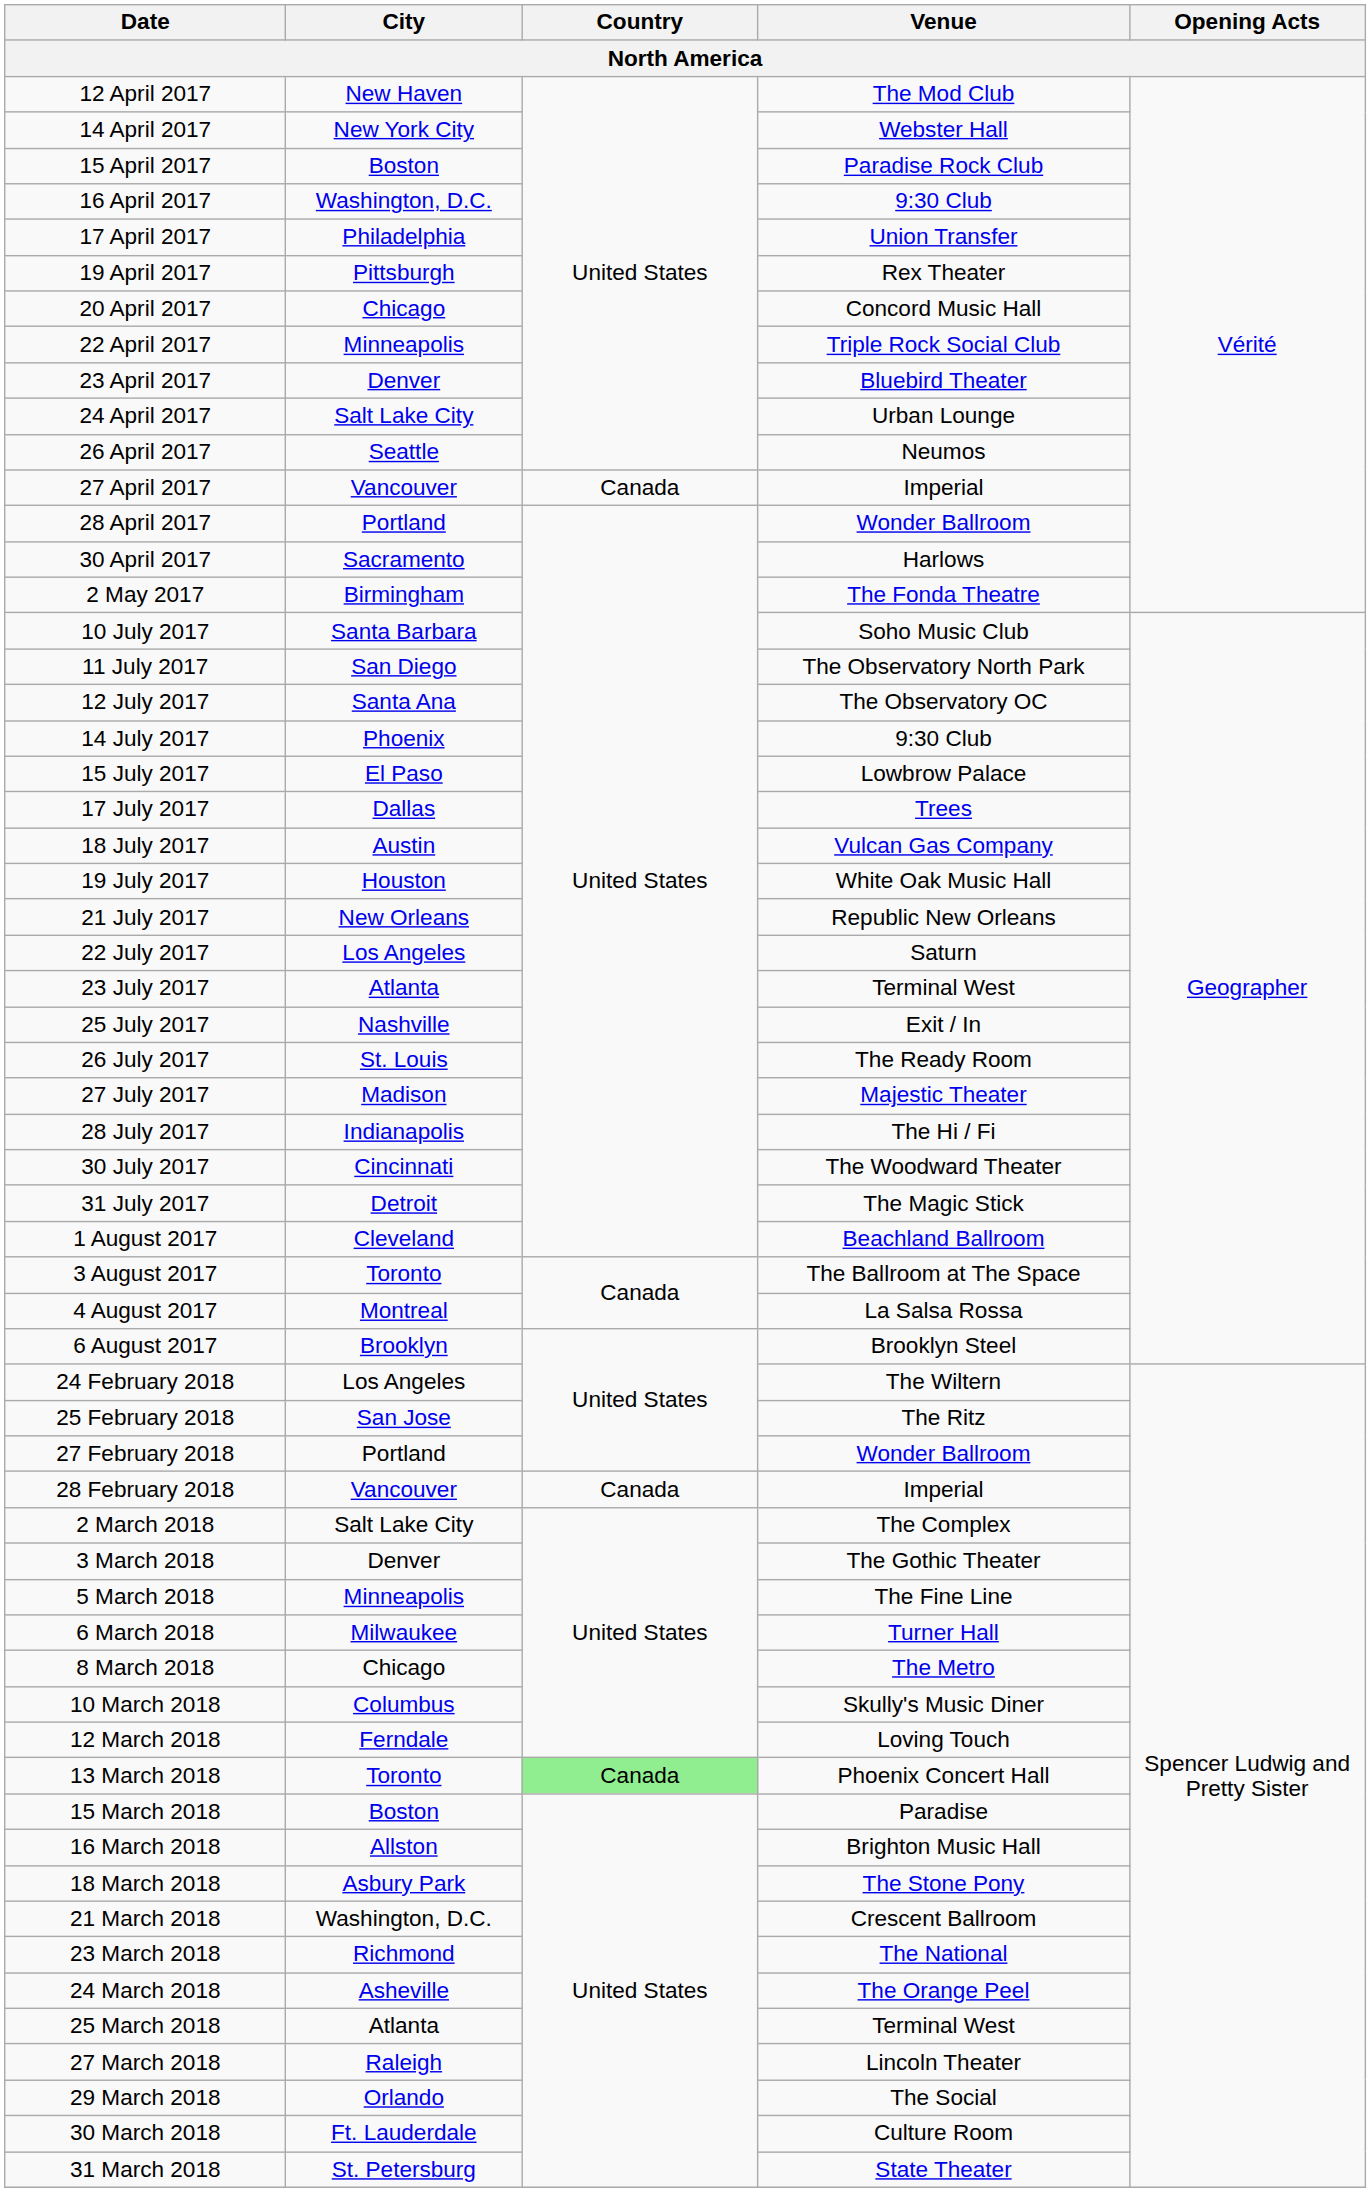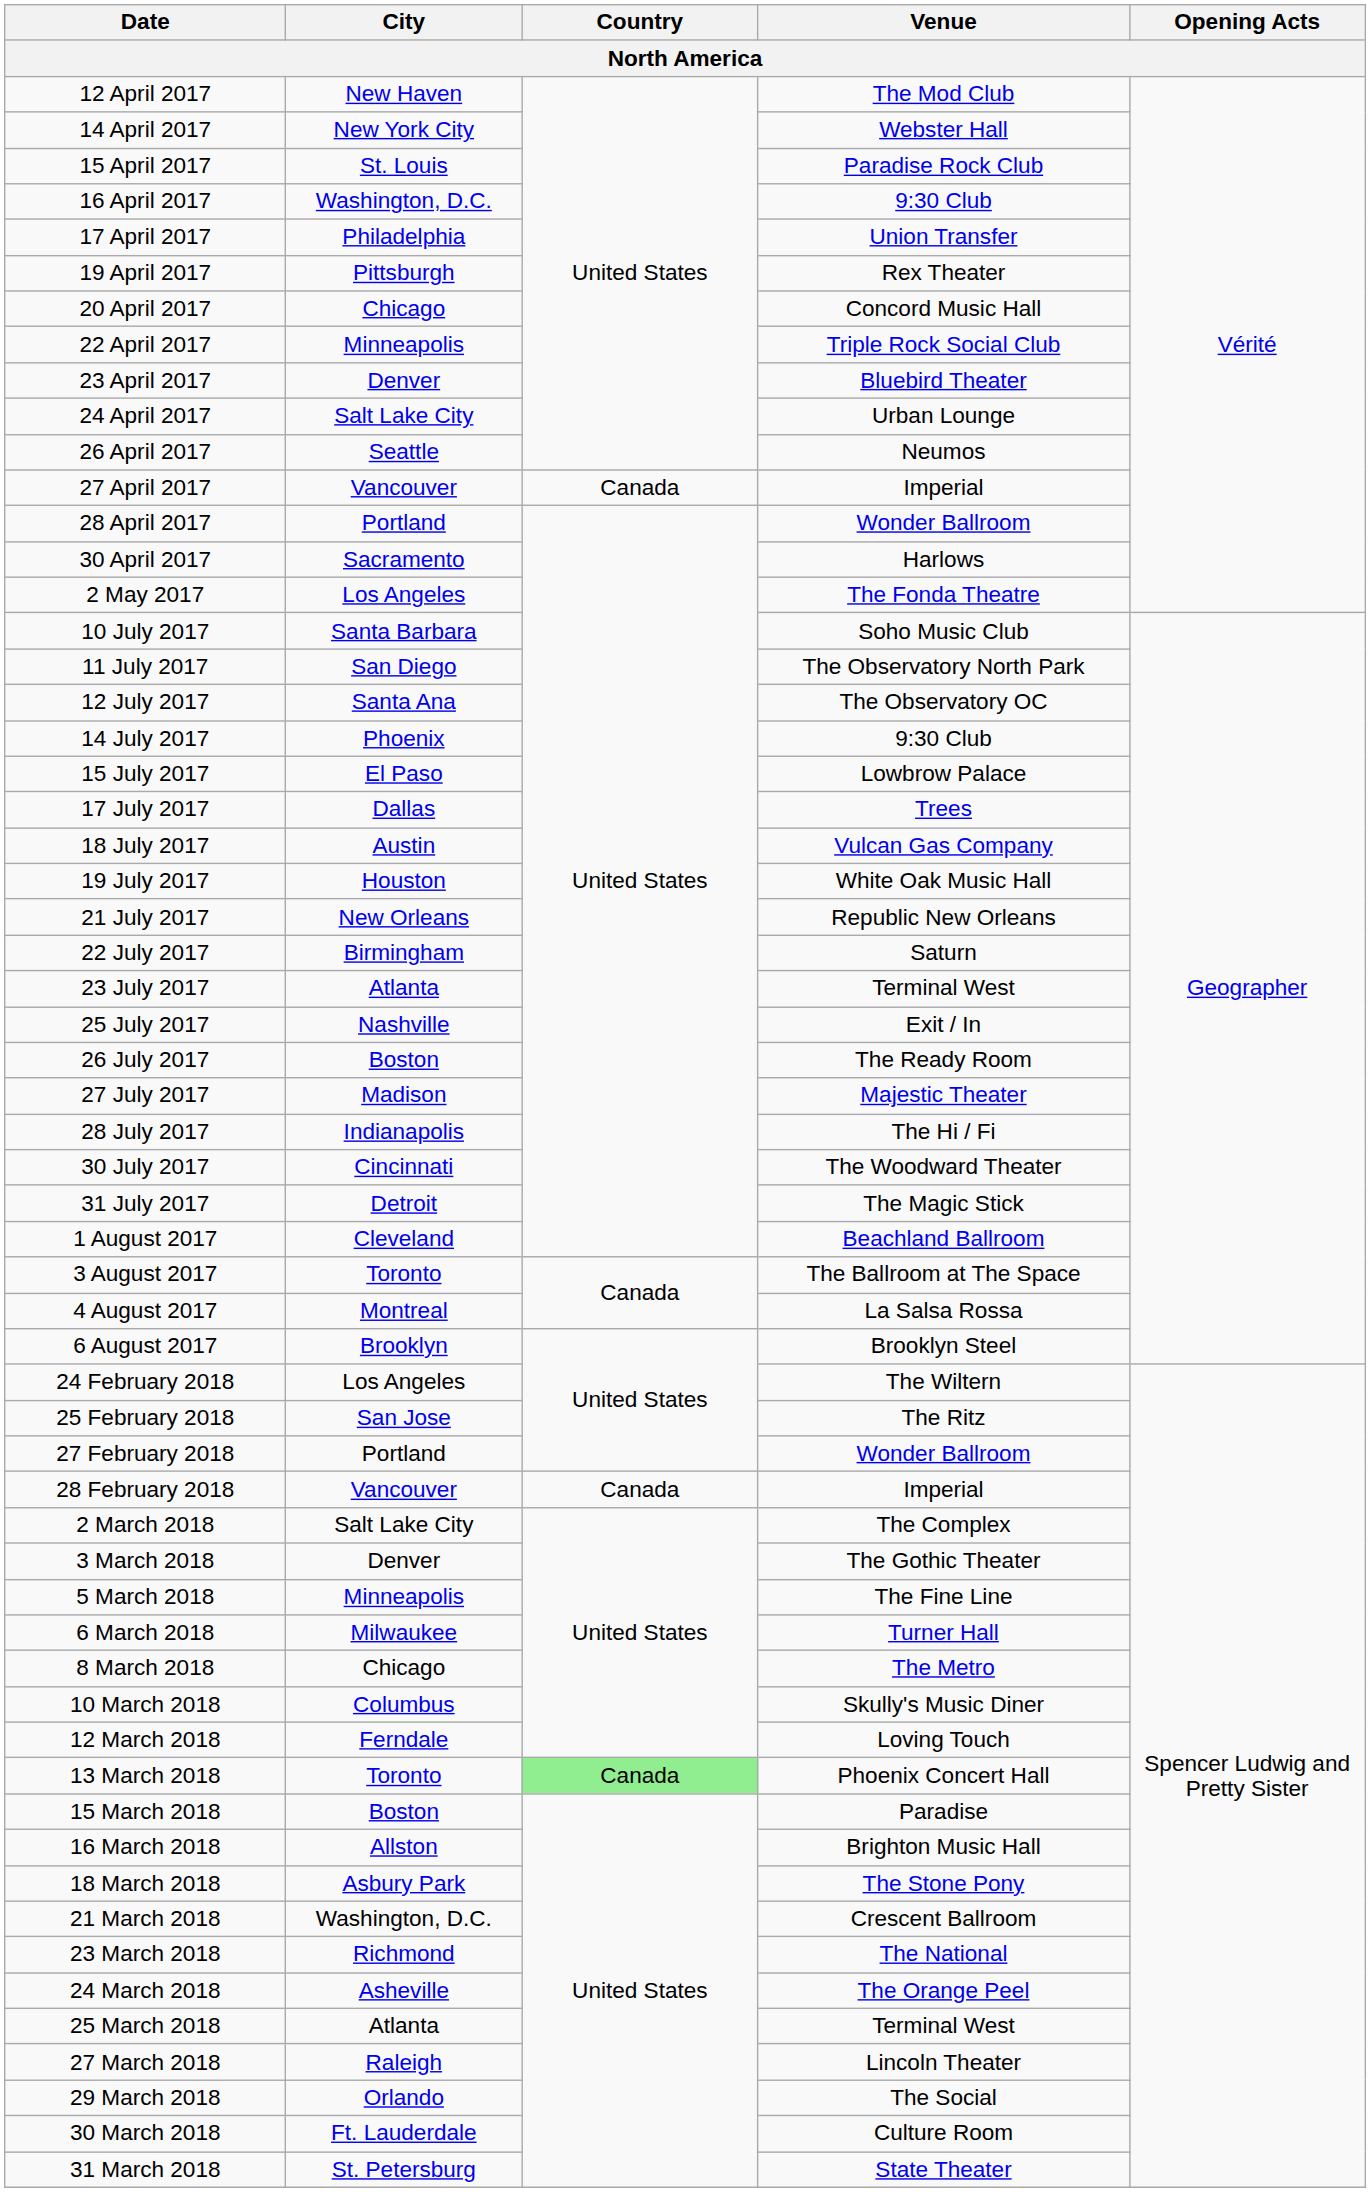15 April 2017 | City: Boston -> St. Louis
2 May 2017 | City: Birmingham -> Los Angeles
22 July 2017 | City: Los Angeles -> Birmingham
26 July 2017 | City: St. Louis -> Boston
